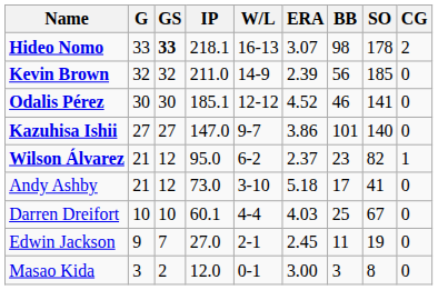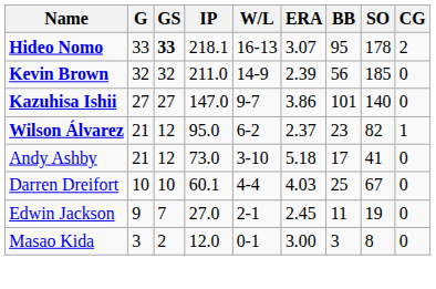Hideo Nomo | BB: 98 -> 95
- row: Odalis Pérez | 30 | 30 | 185.1 | 12-12 | 4.52 | 46 | 141 | 0
